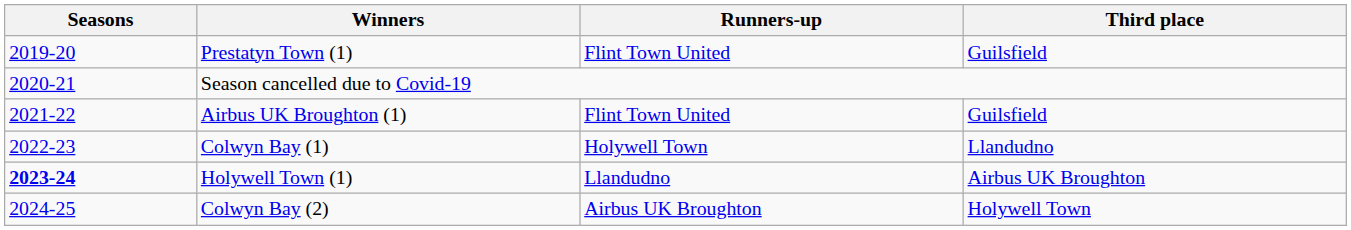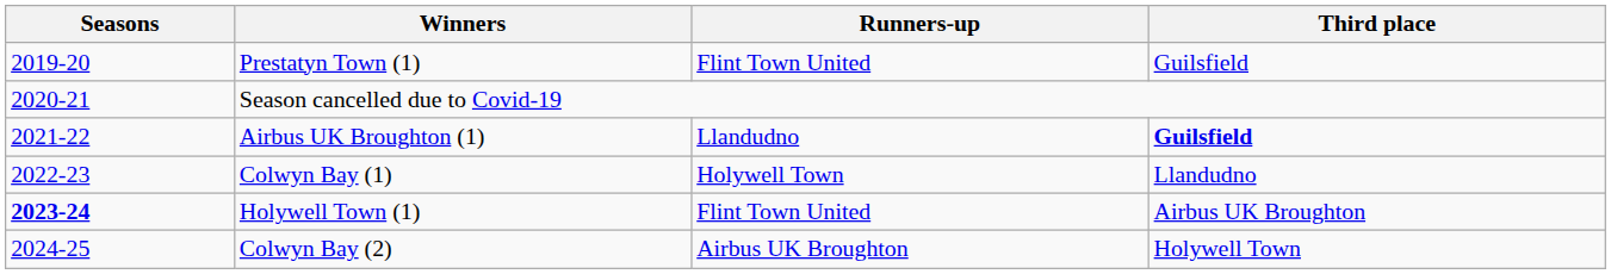Airbus UK Broughton (1) | Runners-up: Flint Town United -> Llandudno
Airbus UK Broughton (1) | Third place: normal -> bold
Holywell Town (1) | Runners-up: Llandudno -> Flint Town United
